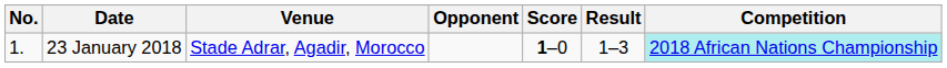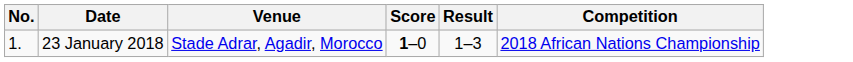- column: Opponent
23 January 2018 | Competition: paleturquoise background -> no background
